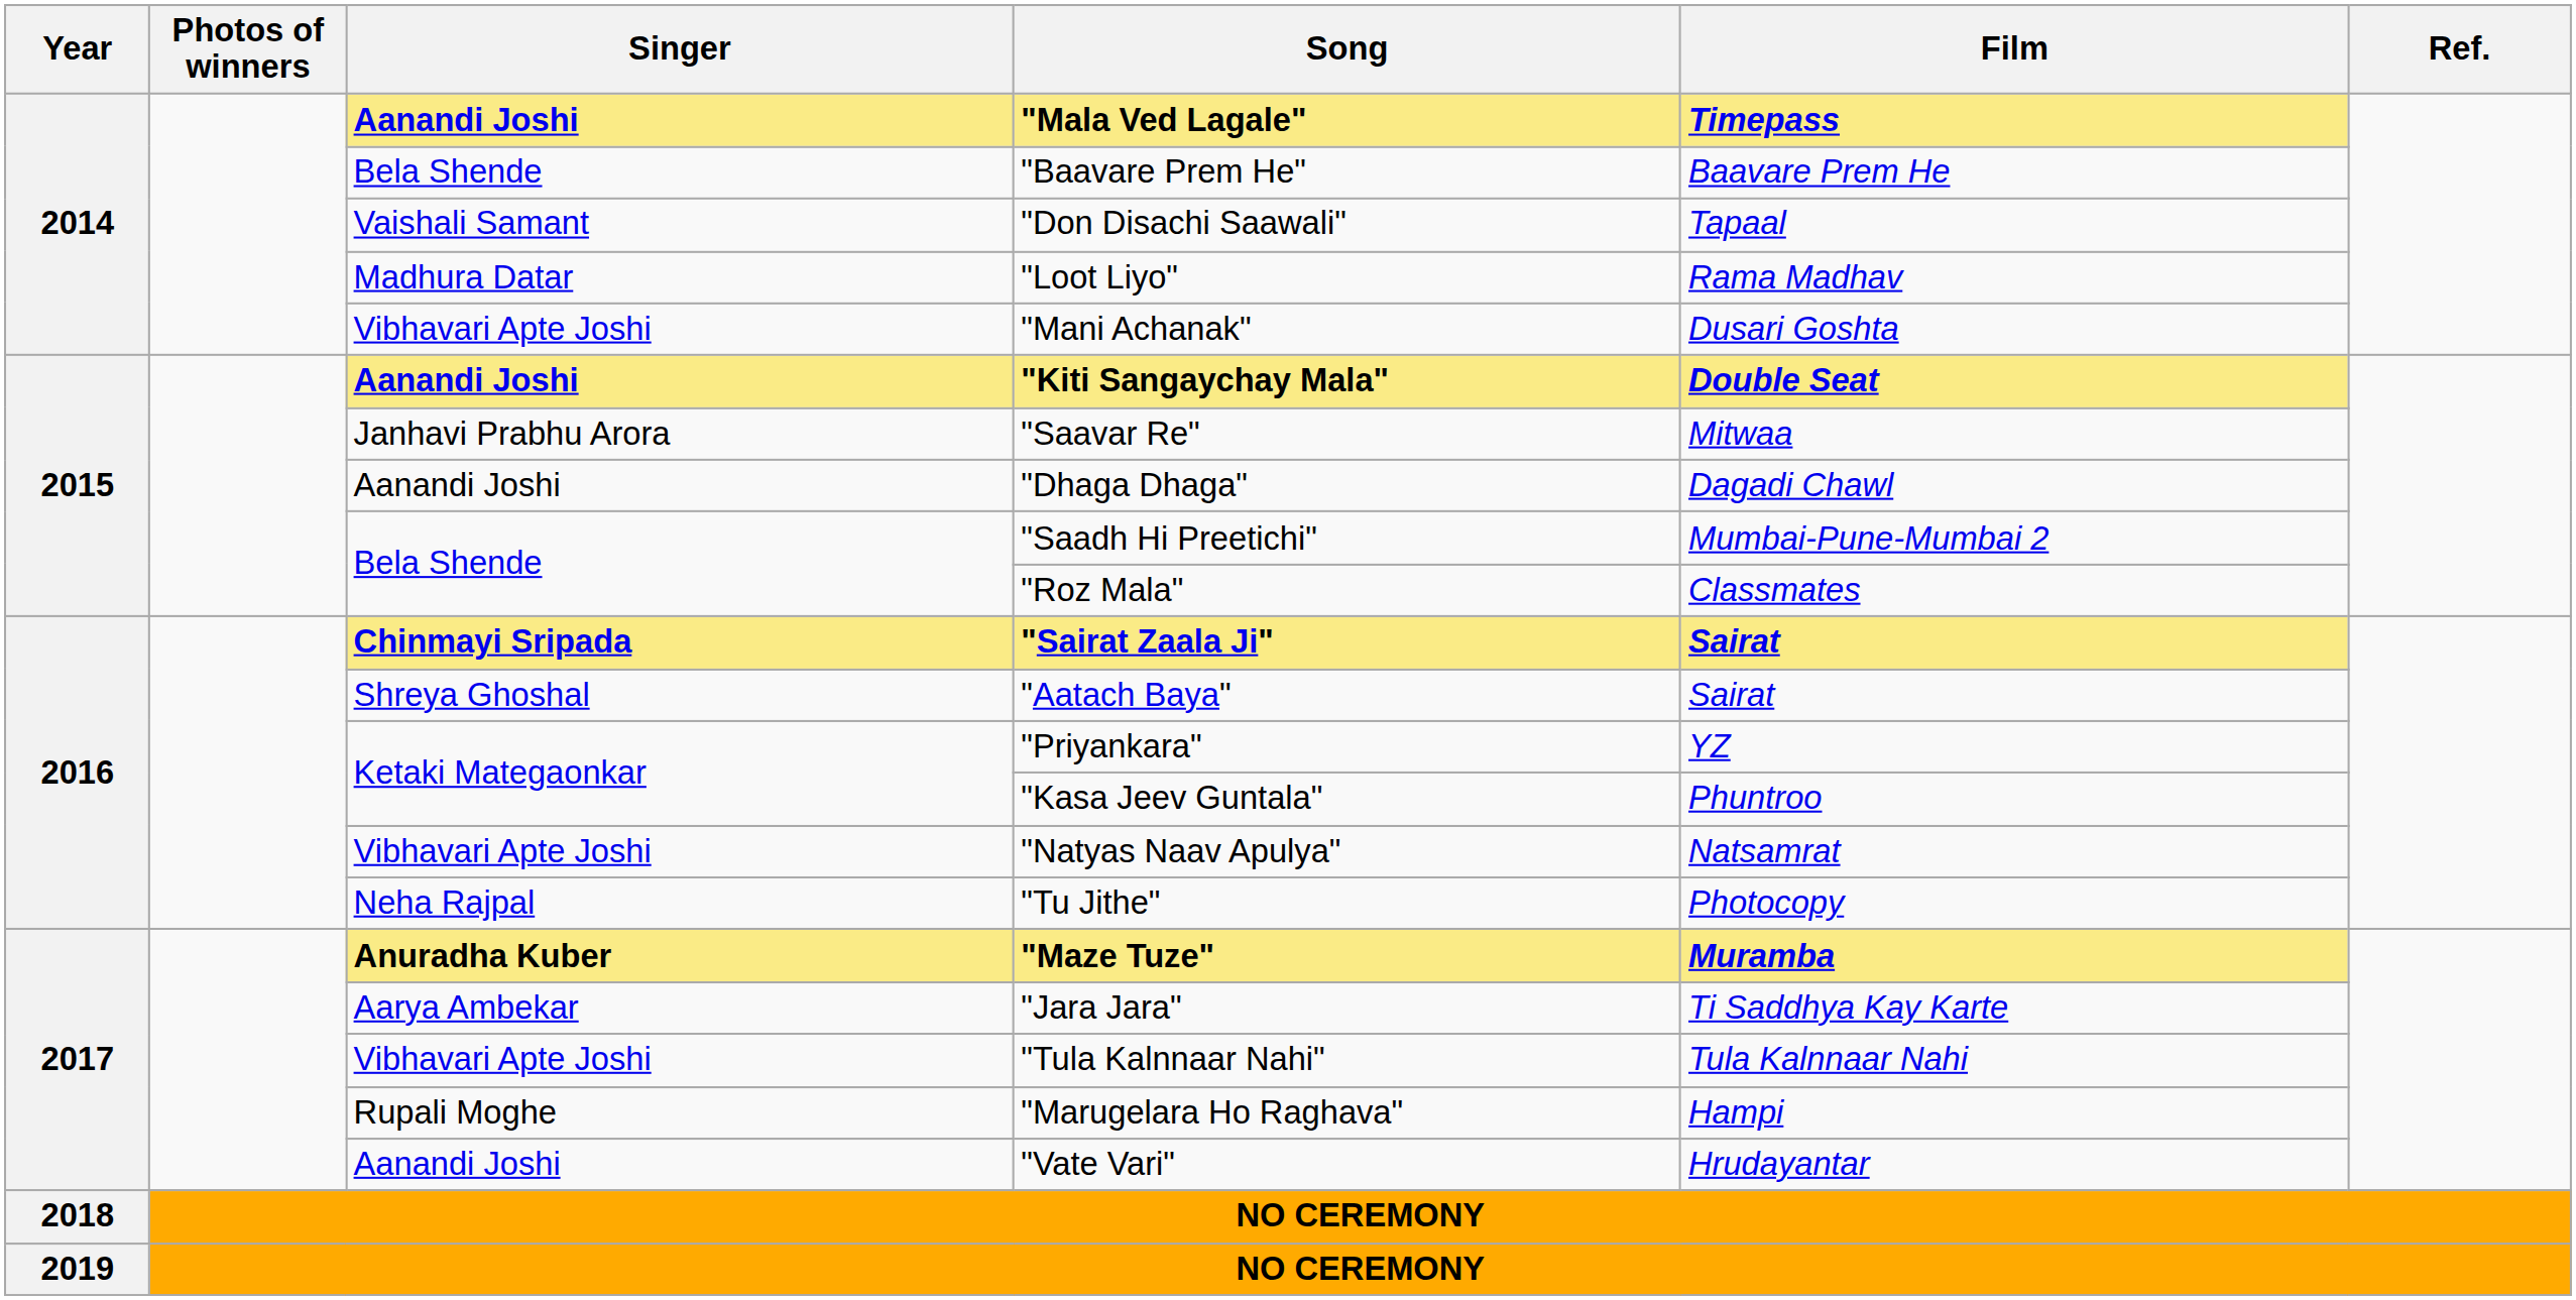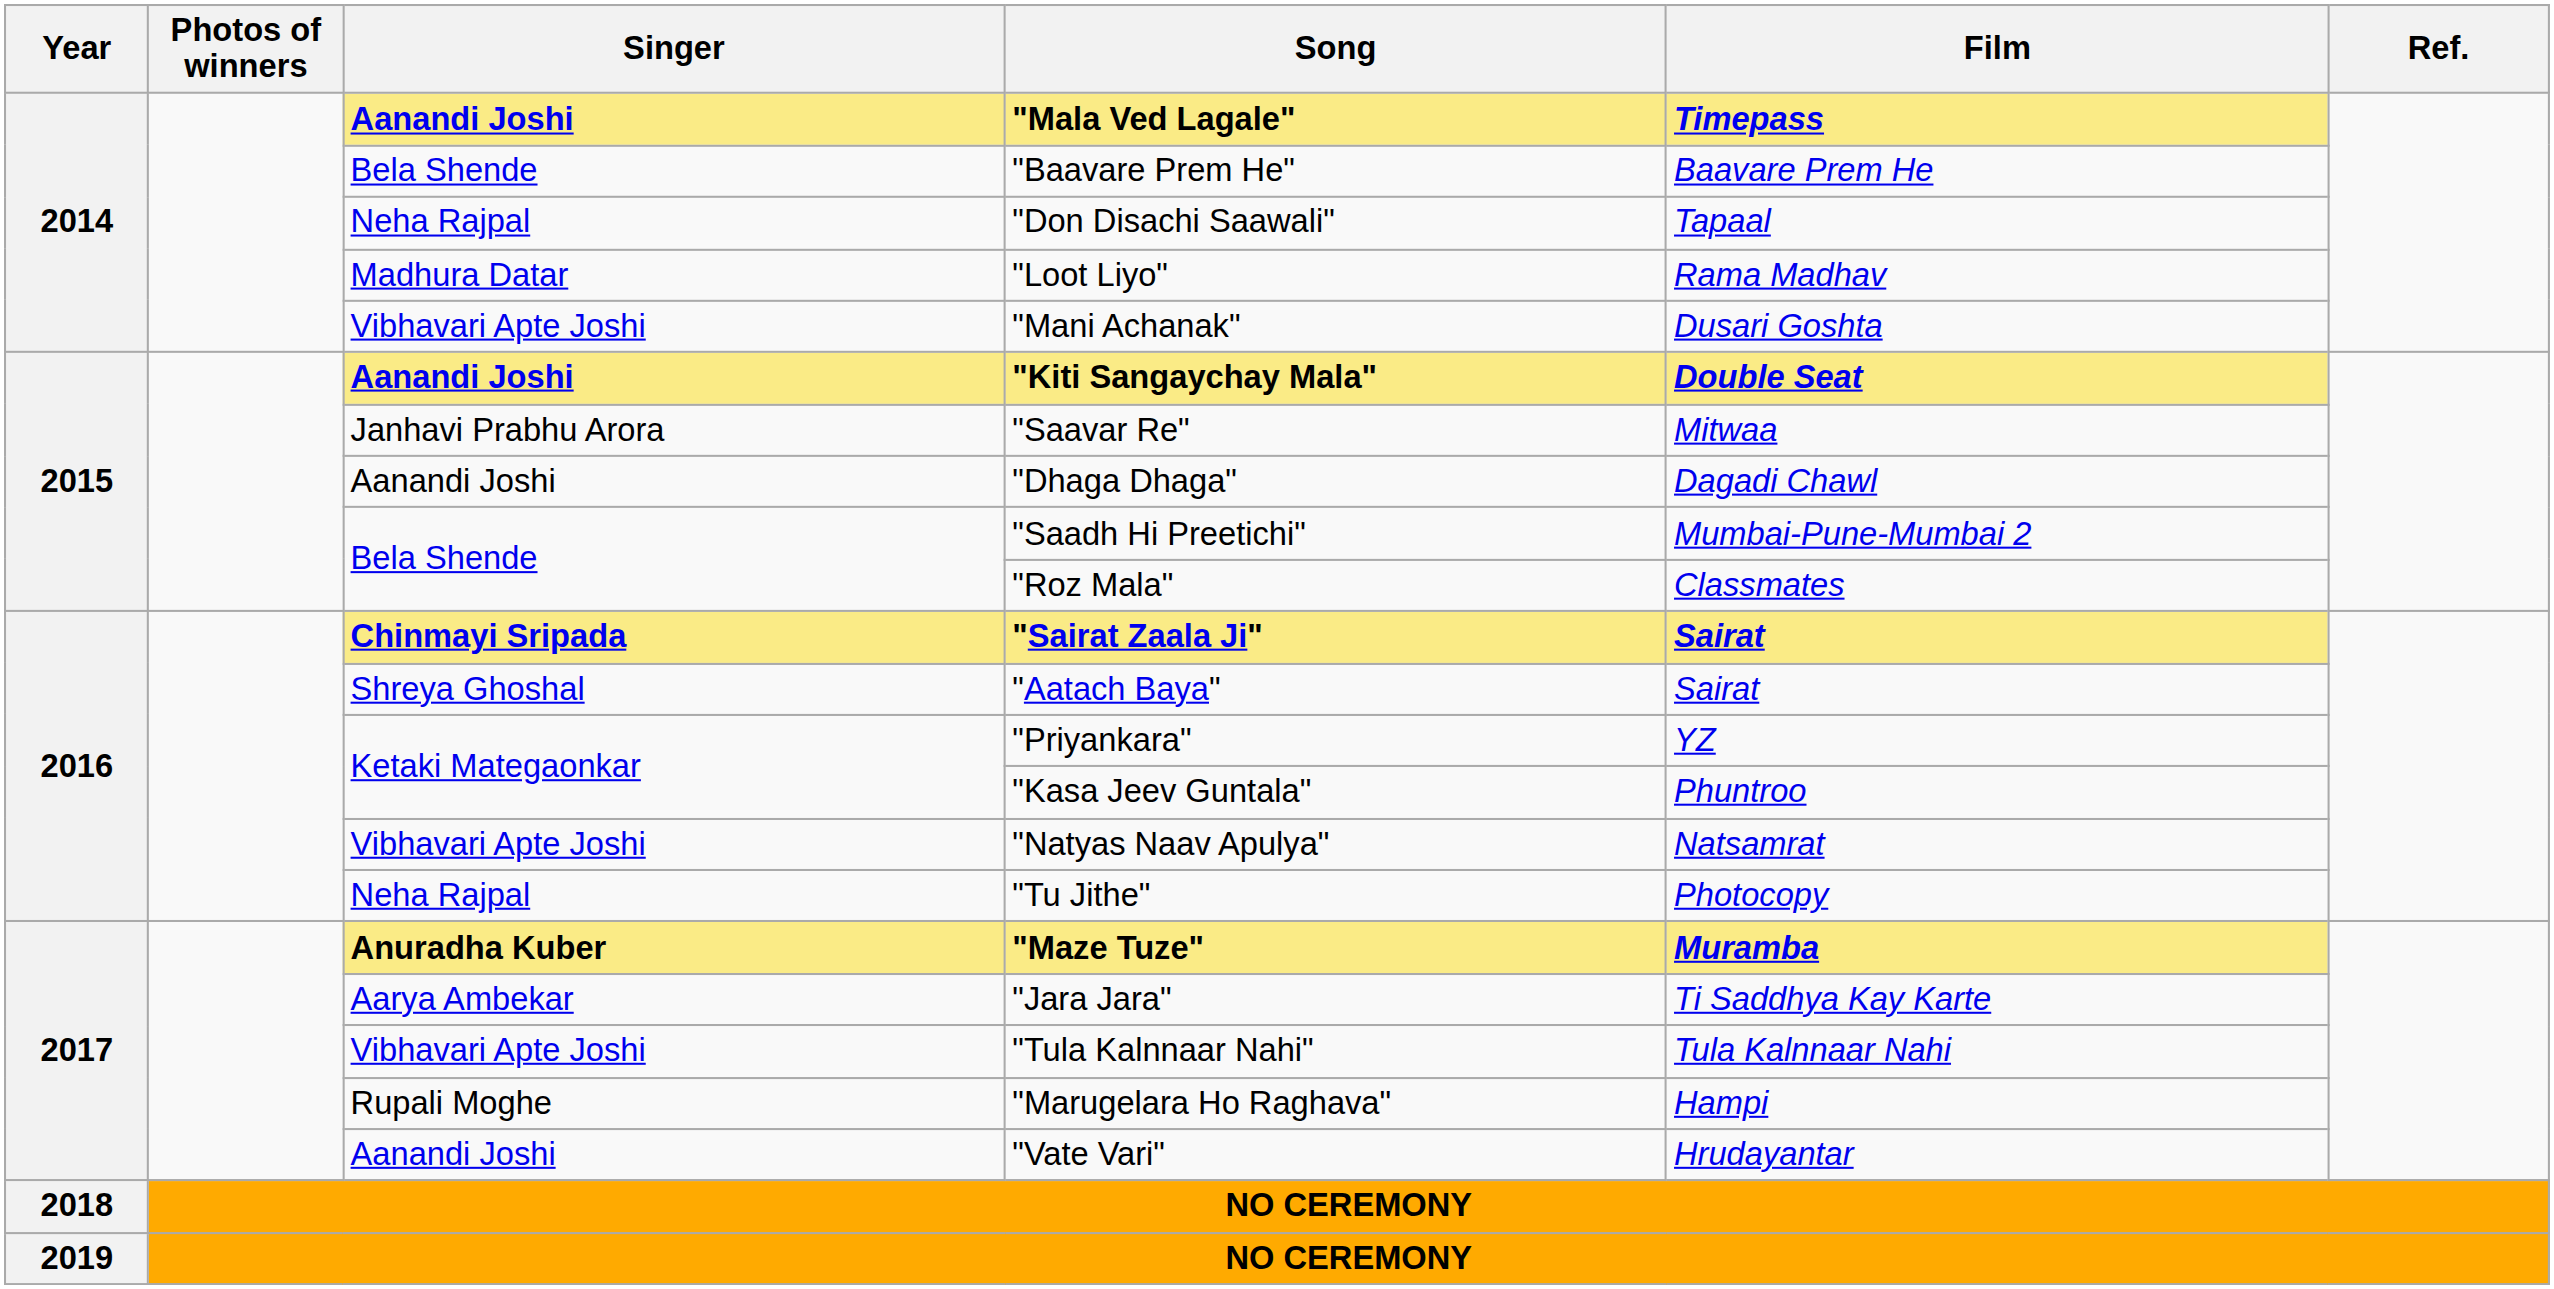"Don Disachi Saawali" | Singer: Vaishali Samant -> Neha Rajpal
